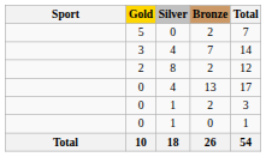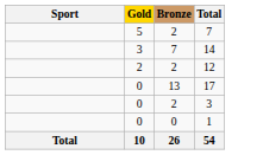- column: Silver | 0 | 4 | 8 | 4 | 1 | 1 | 18
